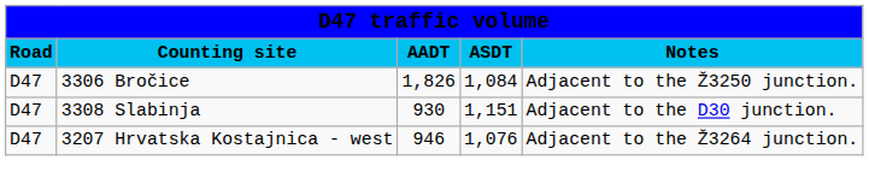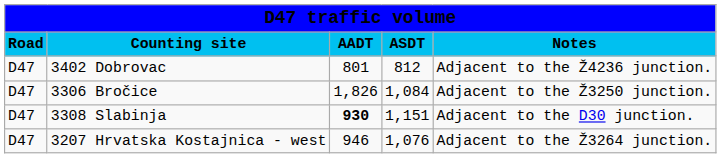+ row: D47 | 3402 Dobrovac | 801 | 812 | Adjacent to the Ž4236 junction.
3308 Slabinja | column 3: normal -> bold
